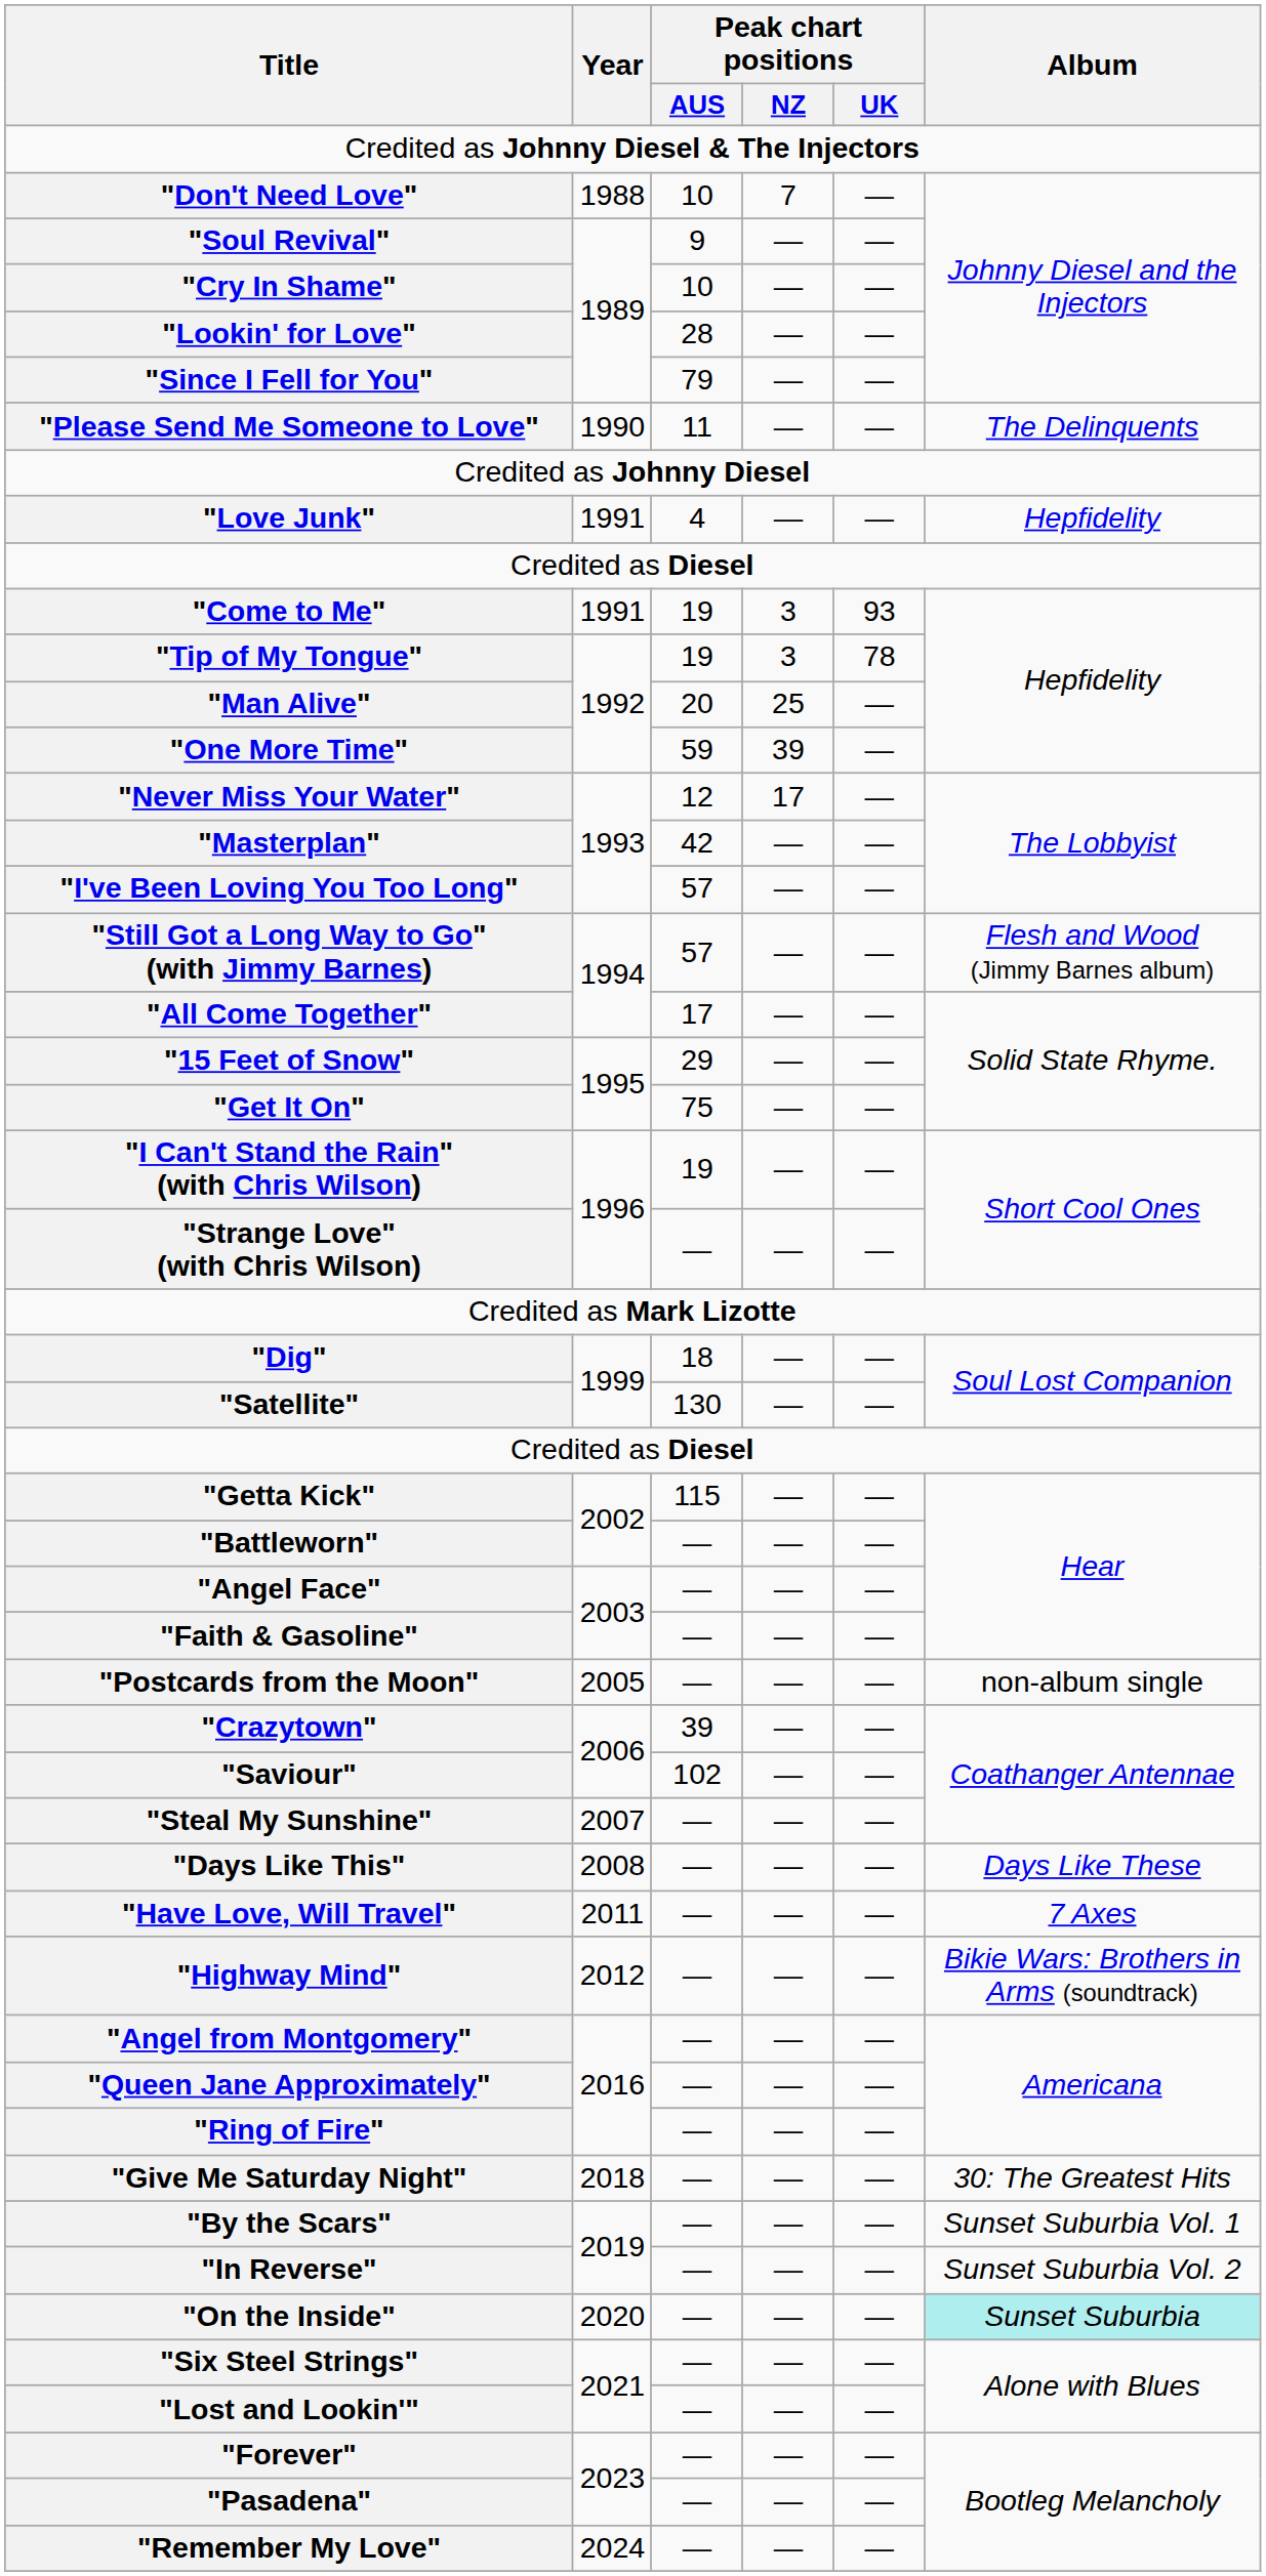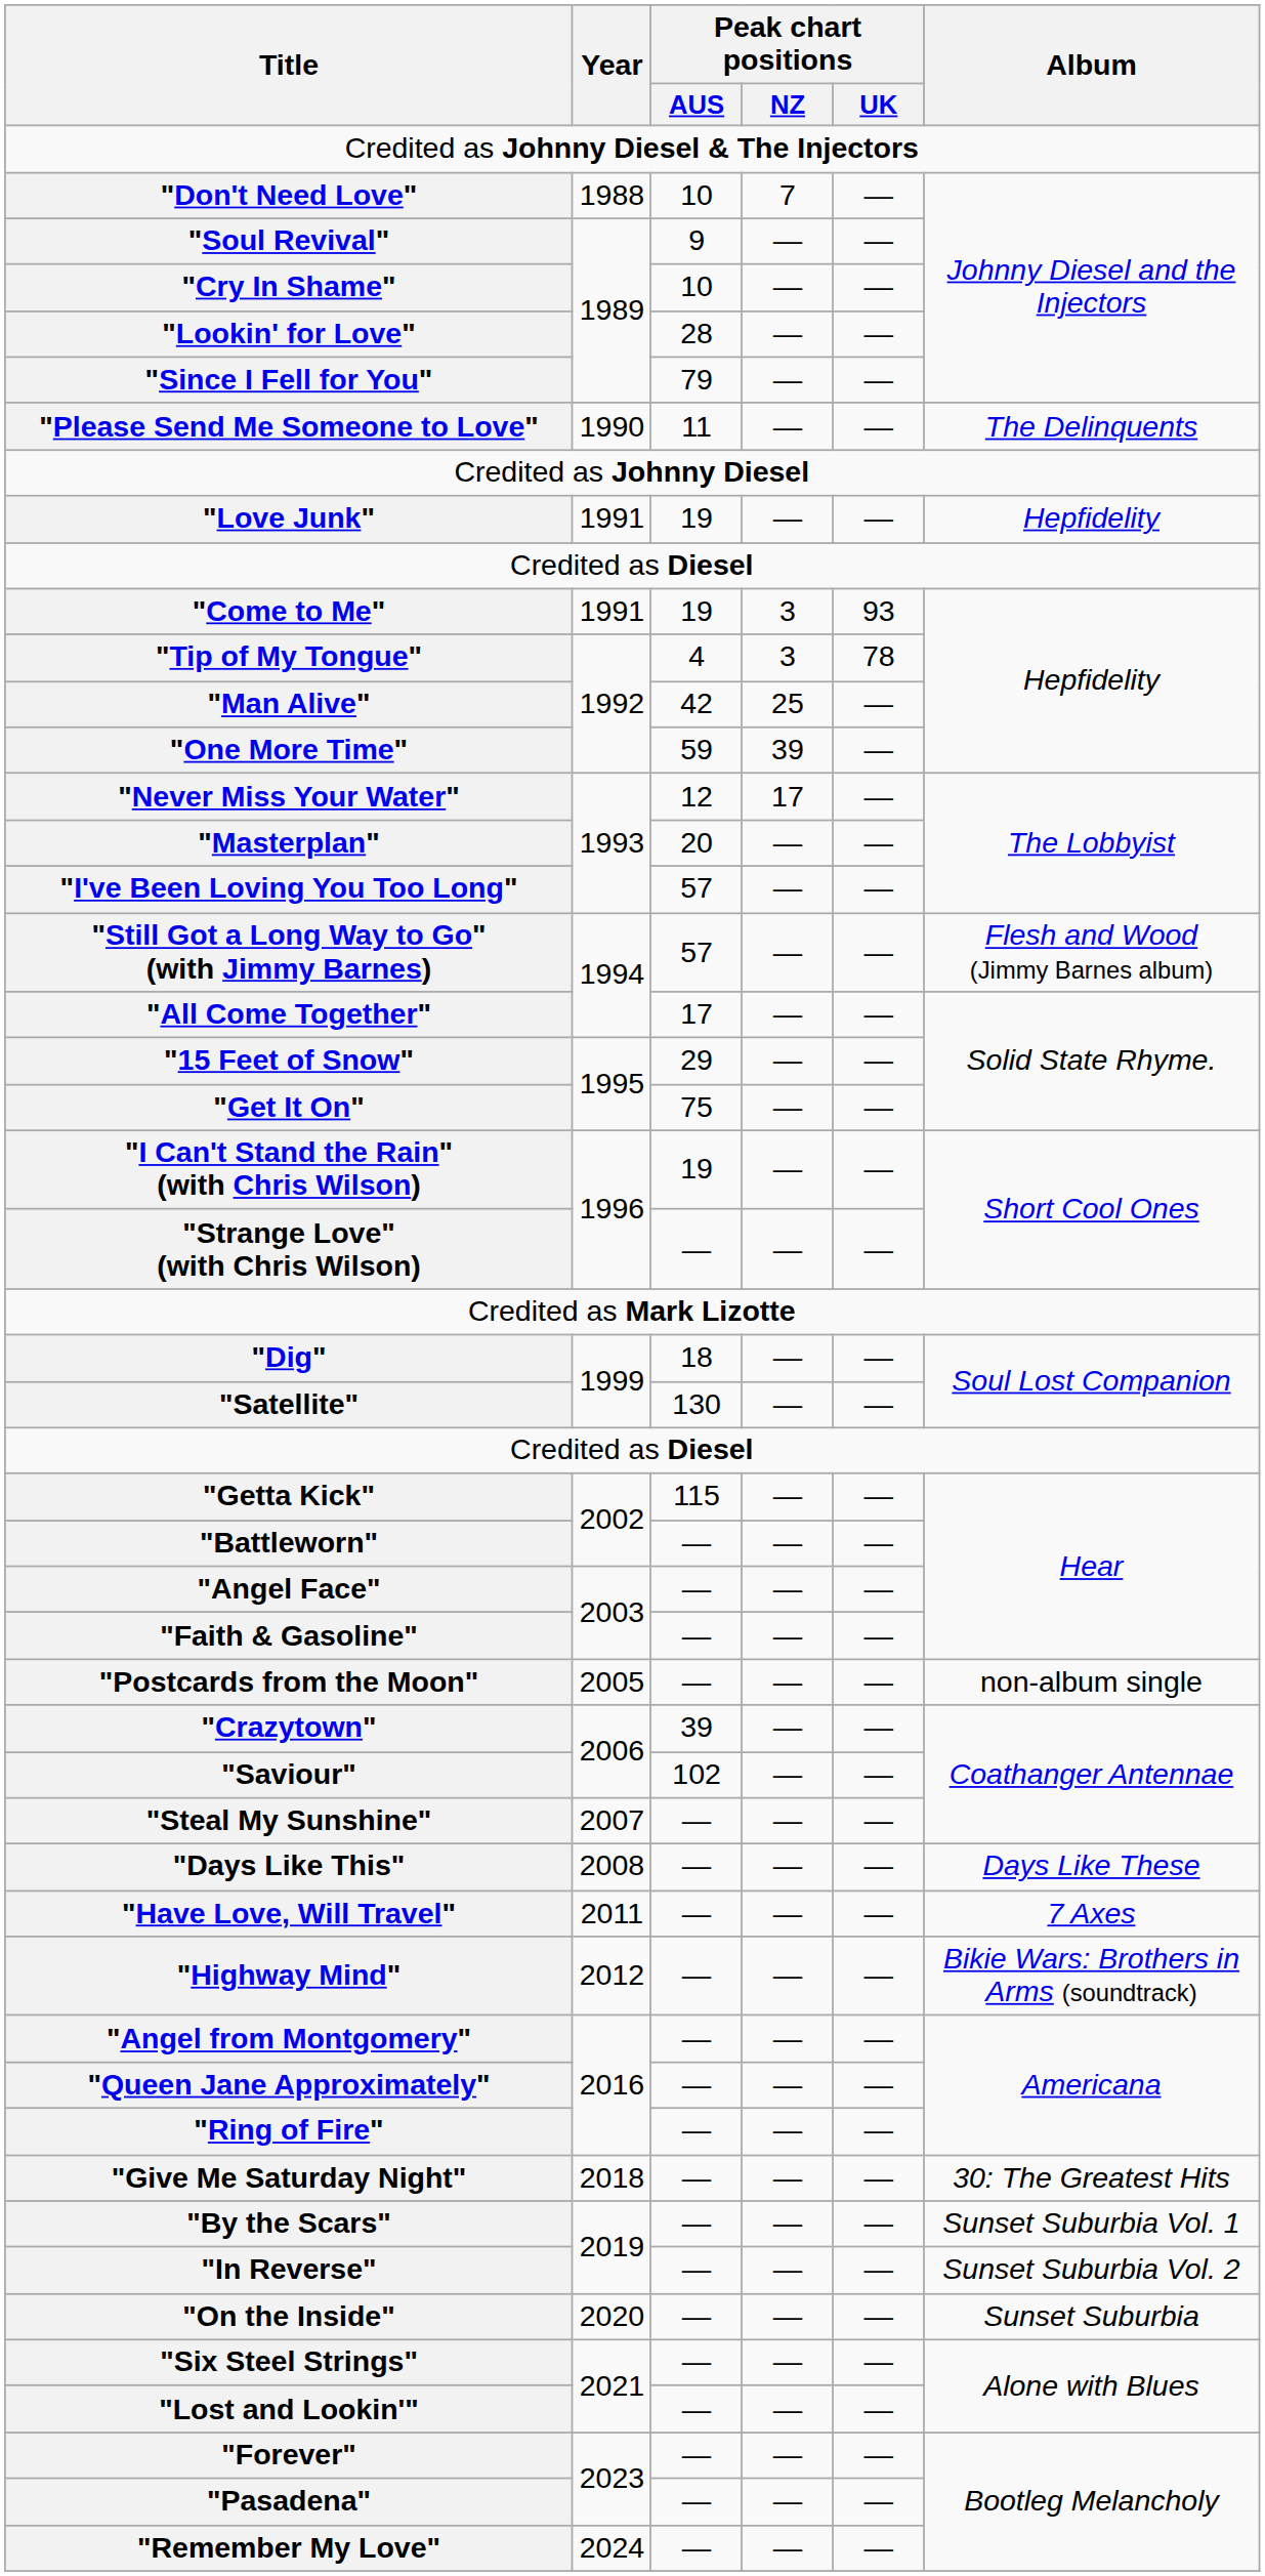"Love Junk" | Peak chart positions / AUS: 4 -> 19
"Tip of My Tongue" | Peak chart positions / AUS: 19 -> 4
"Man Alive" | Peak chart positions / AUS: 20 -> 42
"Masterplan" | Peak chart positions / AUS: 42 -> 20
"On the Inside" | Album: paleturquoise background -> no background
